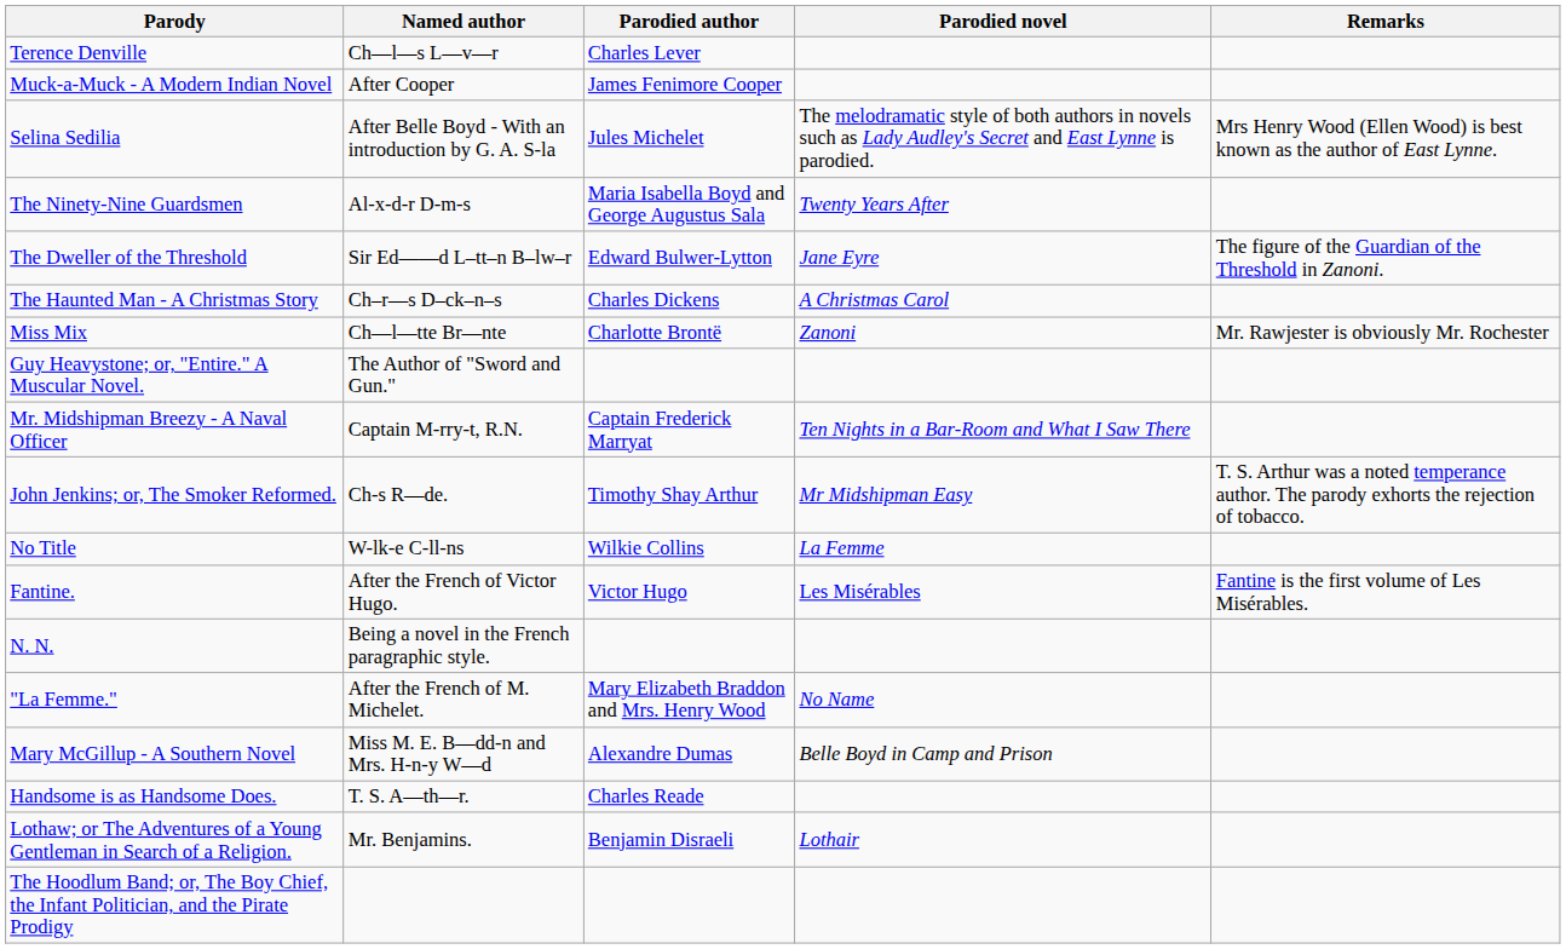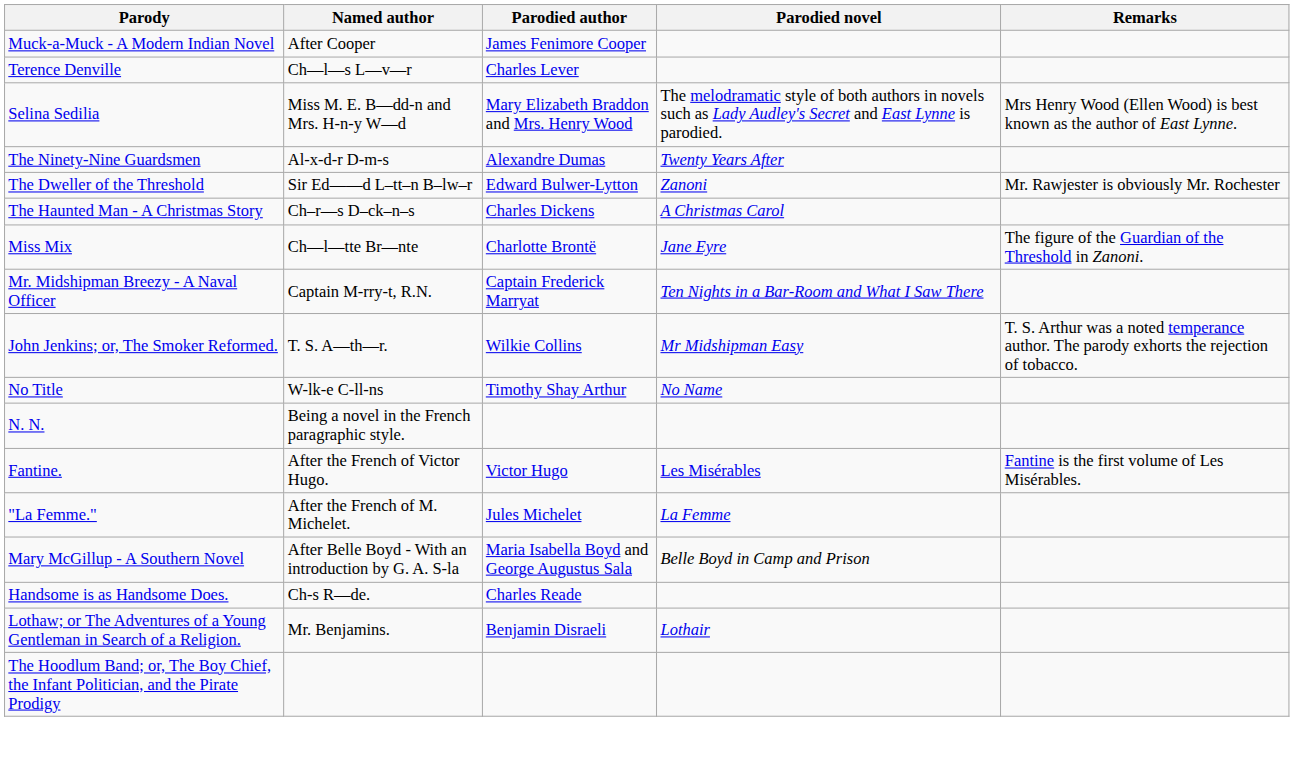rows swapped: Muck-a-Muck - A Modern Indian Novel <-> Terence Denville
Selina Sedilia | Named author: After Belle Boyd - With an introduction by G. A. S-la -> Miss M. E. B—dd-n and Mrs. H-n-y W—d
Selina Sedilia | Parodied author: Jules Michelet -> Mary Elizabeth Braddon and Mrs. Henry Wood
The Ninety-Nine Guardsmen | Parodied author: Maria Isabella Boyd and George Augustus Sala -> Alexandre Dumas
The Dweller of the Threshold | Parodied novel: Jane Eyre -> Zanoni
The Dweller of the Threshold | Remarks: The figure of the Guardian of the Threshold in Zanoni. -> Mr. Rawjester is obviously Mr. Rochester
Miss Mix | Parodied novel: Zanoni -> Jane Eyre
Miss Mix | Remarks: Mr. Rawjester is obviously Mr. Rochester -> The figure of the Guardian of the Threshold in Zanoni.
- row: Guy Heavystone; or, "Entire." A Muscular Novel. | The Author of "Sword and Gun."
John Jenkins; or, The Smoker Reformed. | Named author: Ch-s R—de. -> T. S. A—th—r.
John Jenkins; or, The Smoker Reformed. | Parodied author: Timothy Shay Arthur -> Wilkie Collins
No Title | Parodied author: Wilkie Collins -> Timothy Shay Arthur
No Title | Parodied novel: La Femme -> No Name
rows swapped: N. N. <-> Fantine.
"La Femme." | Parodied author: Mary Elizabeth Braddon and Mrs. Henry Wood -> Jules Michelet
"La Femme." | Parodied novel: No Name -> La Femme
Mary McGillup - A Southern Novel | Named author: Miss M. E. B—dd-n and Mrs. H-n-y W—d -> After Belle Boyd - With an introduction by G. A. S-la
Mary McGillup - A Southern Novel | Parodied author: Alexandre Dumas -> Maria Isabella Boyd and George Augustus Sala
Handsome is as Handsome Does. | Named author: T. S. A—th—r. -> Ch-s R—de.
